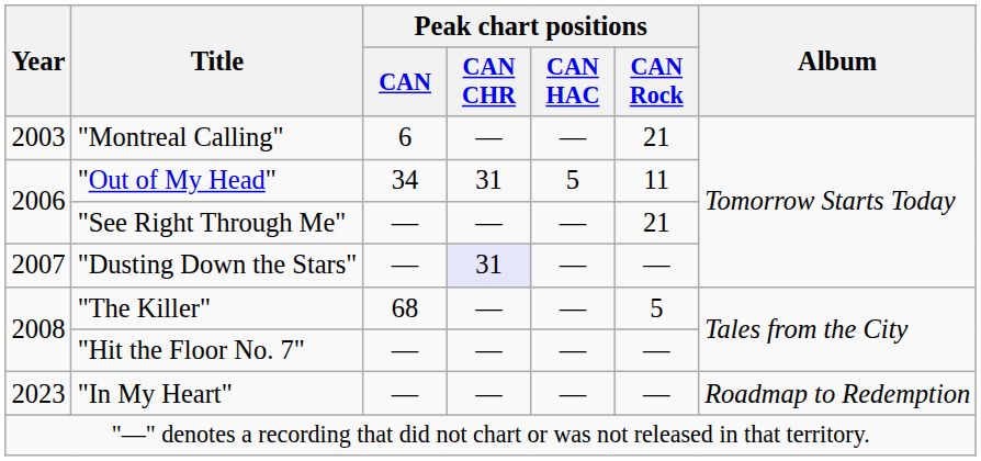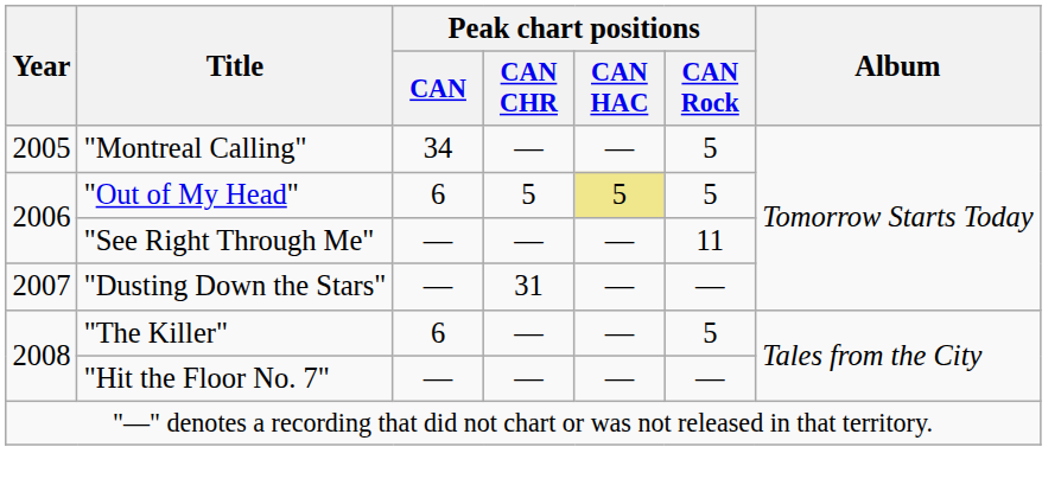"Montreal Calling" | Year: 2003 -> 2005
"Montreal Calling" | Peak chart positions / CAN: 6 -> 34
"Montreal Calling" | Peak chart positions / CAN Rock: 21 -> 5
"Out of My Head" | Peak chart positions / CAN: 34 -> 6
"Out of My Head" | Peak chart positions / CAN CHR: 31 -> 5
"Out of My Head" | Peak chart positions / CAN HAC: no background -> khaki background
"Out of My Head" | Peak chart positions / CAN Rock: 11 -> 5
"See Right Through Me" | Peak chart positions / CAN Rock: 21 -> 11
"Dusting Down the Stars" | Peak chart positions / CAN CHR: lavender background -> no background
"The Killer" | Peak chart positions / CAN: 68 -> 6
- row: 2023 | "In My Heart" | — | — | — | — | Roadmap to Redemption
